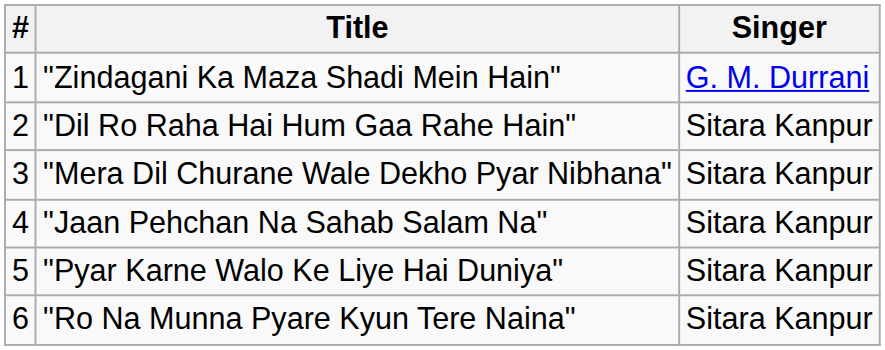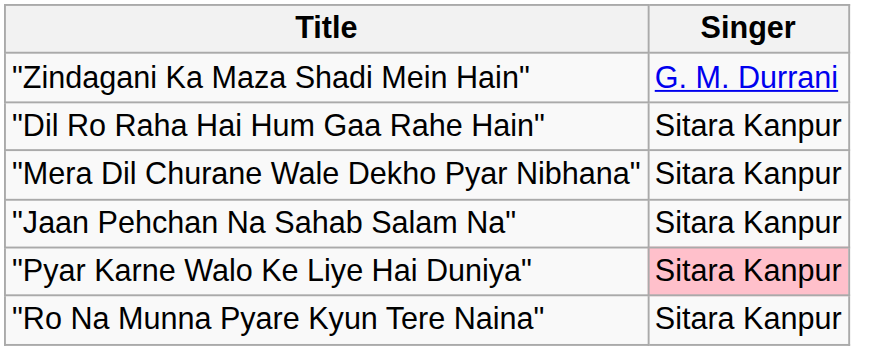- column: # | 1 | 2 | 3 | 4 | 5 | 6
"Pyar Karne Walo Ke Liye Hai Duniya" | Singer: no background -> pink background
